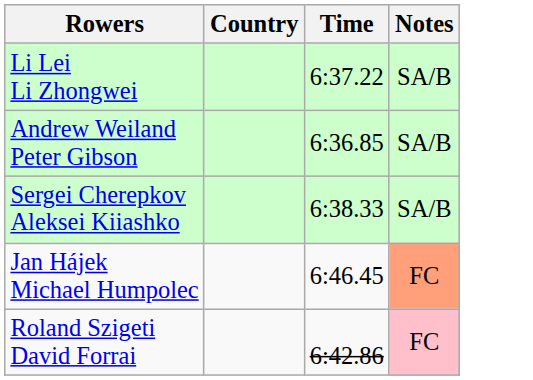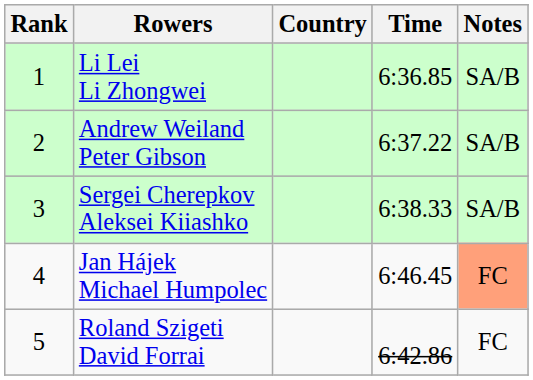+ column: Rank | 1 | 2 | 3 | 4 | 5
Li Lei Li Zhongwei | Time: 6:37.22 -> 6:36.85
Andrew Weiland Peter Gibson | Time: 6:36.85 -> 6:37.22
Roland Szigeti David Forrai | Notes: pink background -> no background
